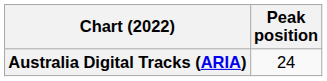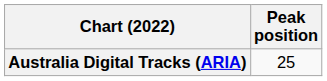Australia Digital Tracks (ARIA) | Peak position: 24 -> 25
